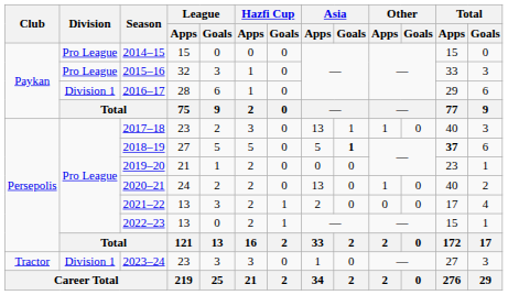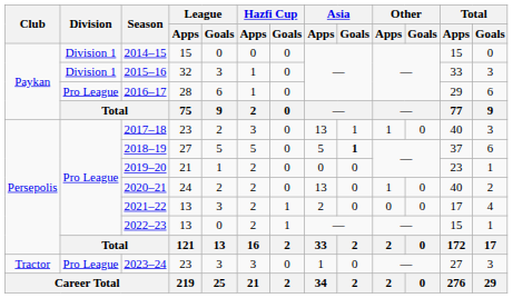2014–15 | Division: Pro League -> Division 1
2015–16 | Division: Pro League -> Division 1
2016–17 | Division: Division 1 -> Pro League
2018–19 | Total / Apps: bold -> normal
2023–24 | Division: Division 1 -> Pro League
